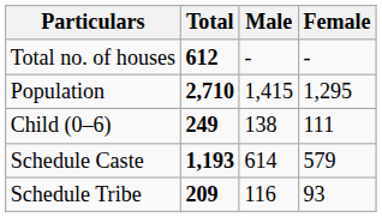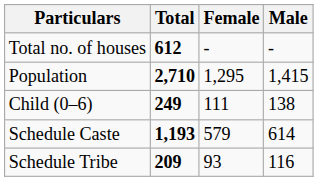columns swapped: Male <-> Female
